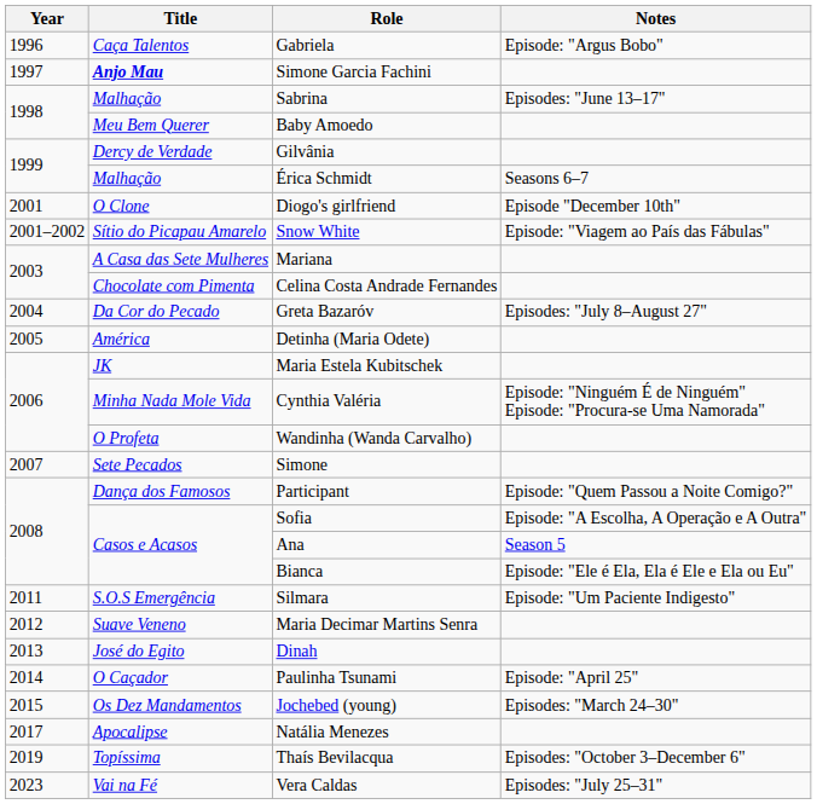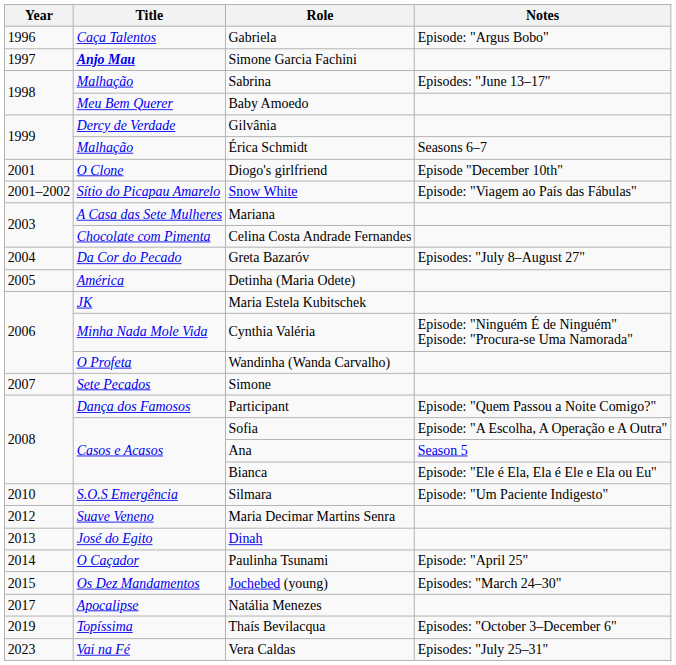Silmara | Year: 2011 -> 2010
